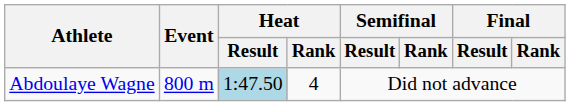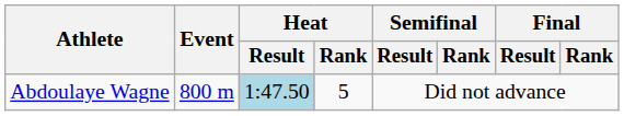Abdoulaye Wagne | Heat / Rank: 4 -> 5
